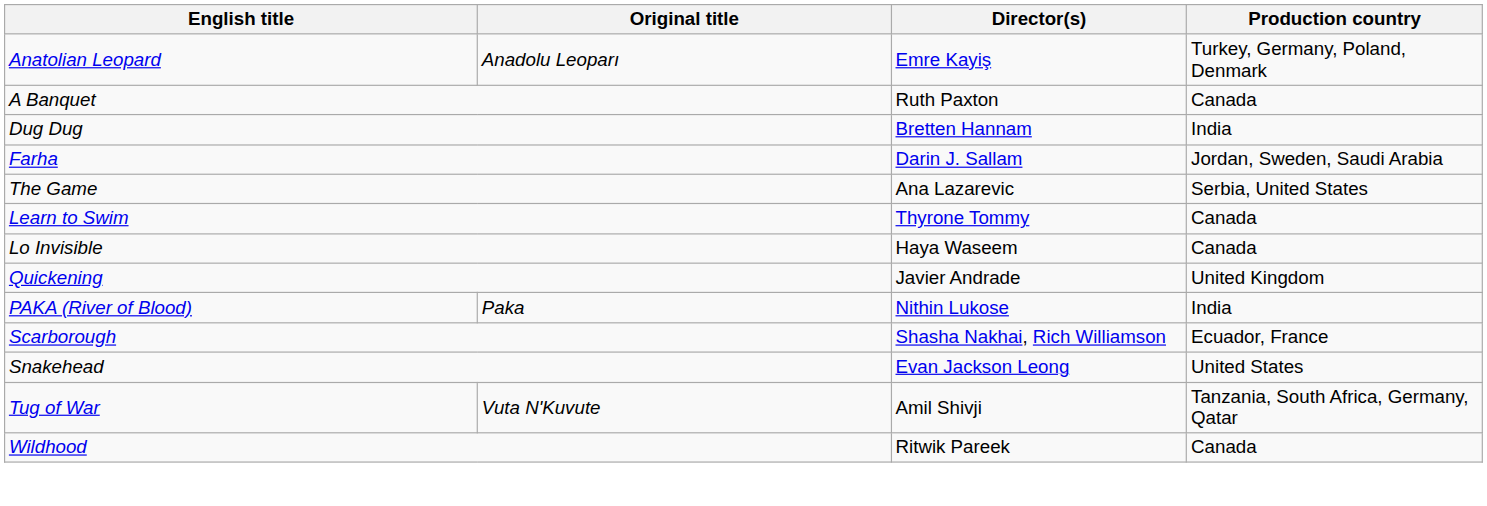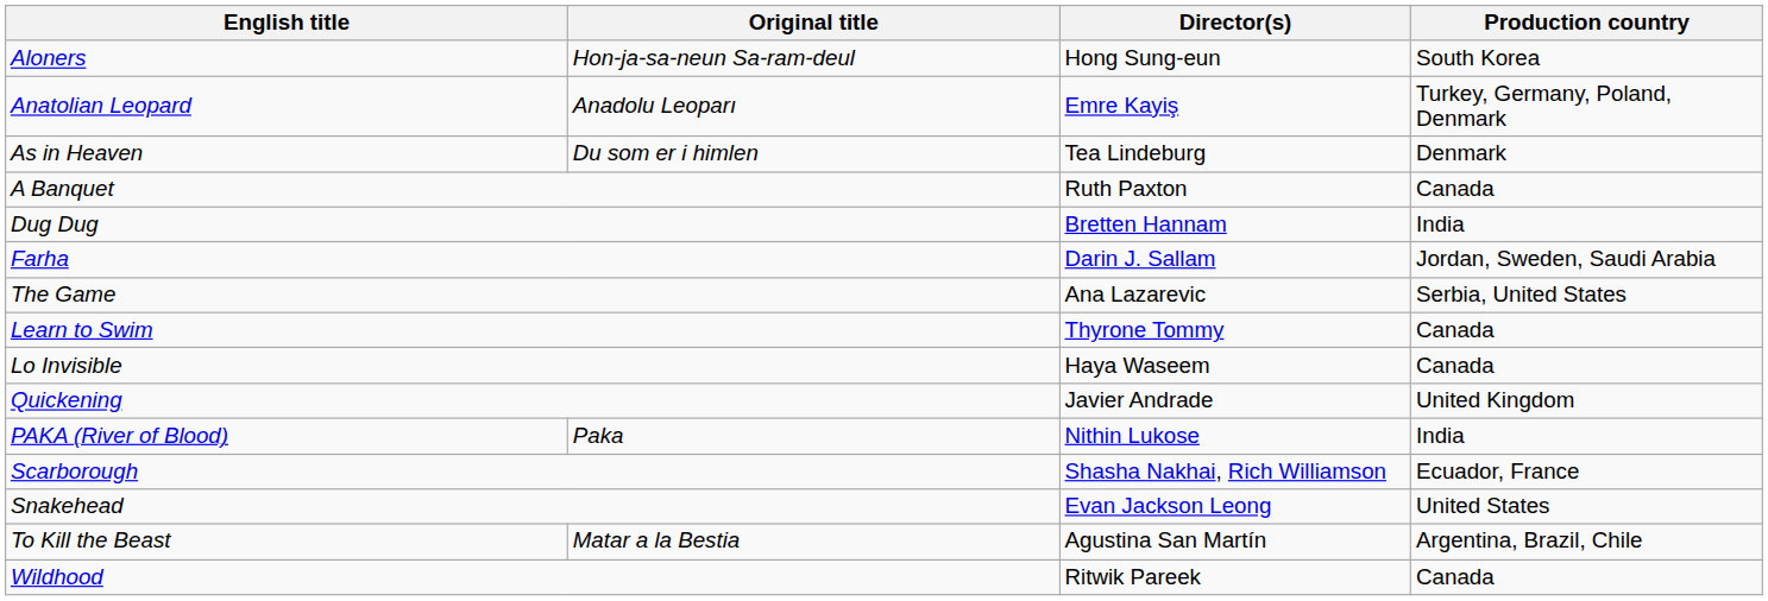+ row: Aloners | Hon-ja-sa-neun Sa-ram-deul | Hong Sung-eun | South Korea
+ row: As in Heaven | Du som er i himlen | Tea Lindeburg | Denmark
+ row: To Kill the Beast | Matar a la Bestia | Agustina San Martín | Argentina, Brazil, Chile
- row: Tug of War | Vuta N'Kuvute | Amil Shivji | Tanzania, South Africa, Germany, Qatar
